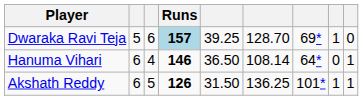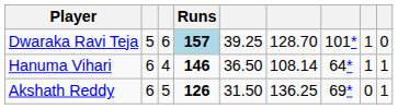Dwaraka Ravi Teja | column 7: 69* -> 101*
Hanuma Vihari | column 8: 0 -> 1
Akshath Reddy | column 7: 101* -> 69*
Akshath Reddy | column 8: 1 -> 0
